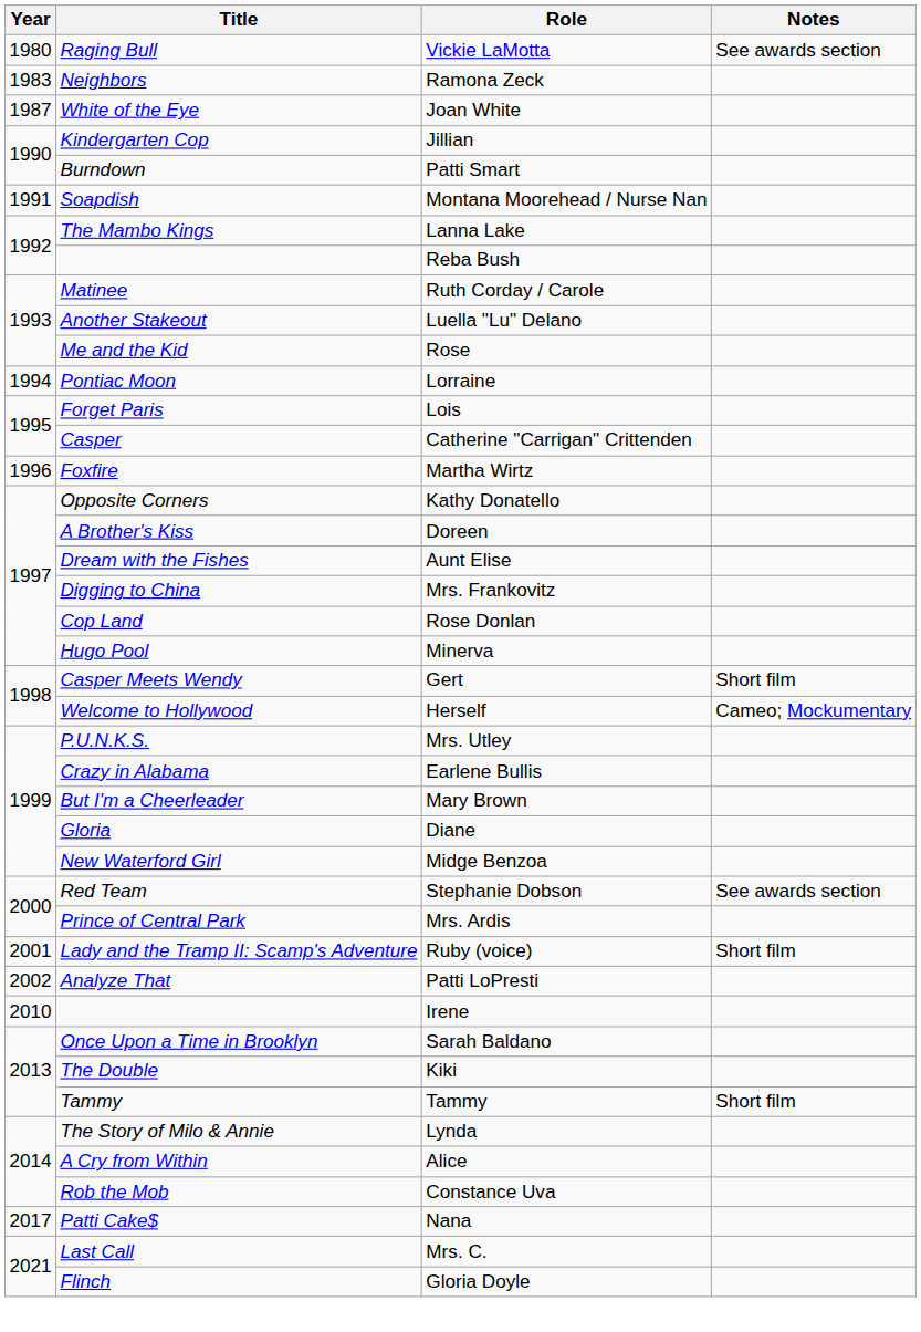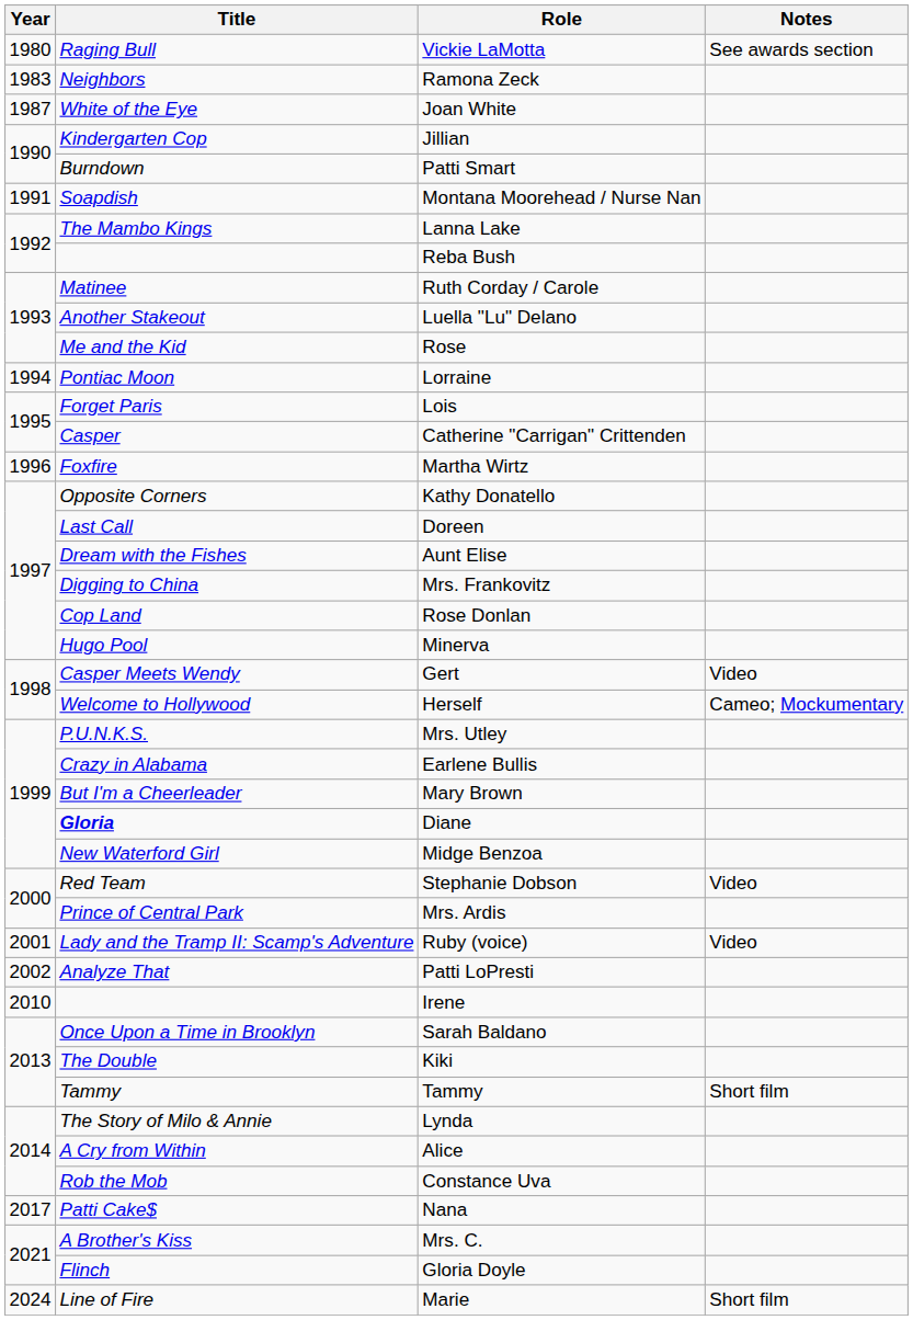Doreen | Title: A Brother's Kiss -> Last Call
Gert | Notes: Short film -> Video
Diane | Title: normal -> bold
Stephanie Dobson | Notes: See awards section -> Video
Ruby (voice) | Notes: Short film -> Video
Mrs. C. | Title: Last Call -> A Brother's Kiss
+ row: 2024 | Line of Fire | Marie | Short film
